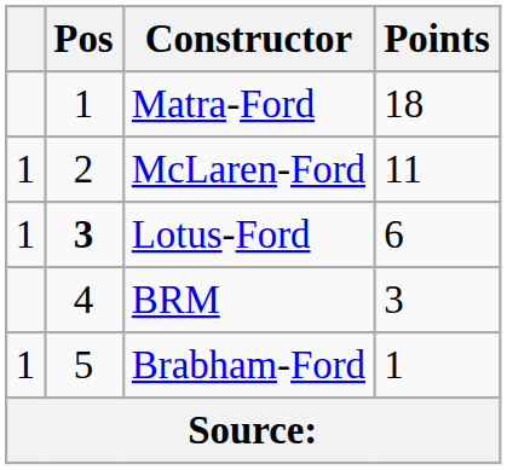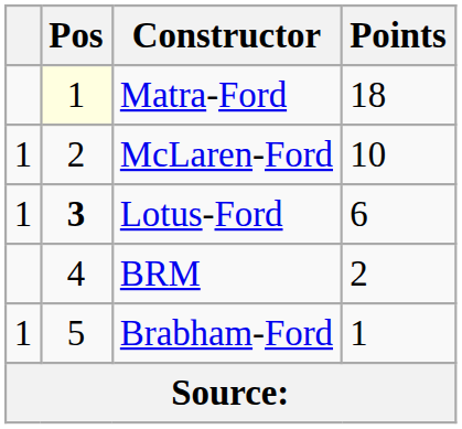Matra-Ford | Pos: no background -> lightyellow background
McLaren-Ford | Points: 11 -> 10
BRM | Points: 3 -> 2
